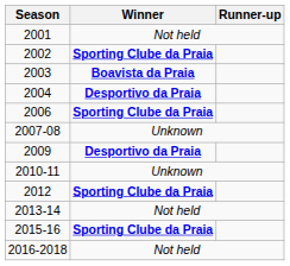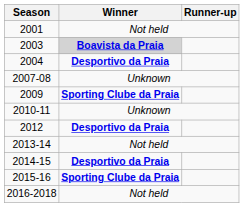- row: 2002 | Sporting Clube da Praia
2003 | Winner: no background -> lightgrey background
- row: 2006 | Sporting Clube da Praia
2009 | Winner: Desportivo da Praia -> Sporting Clube da Praia
2012 | Winner: Sporting Clube da Praia -> Desportivo da Praia
+ row: 2014-15 | Desportivo da Praia
